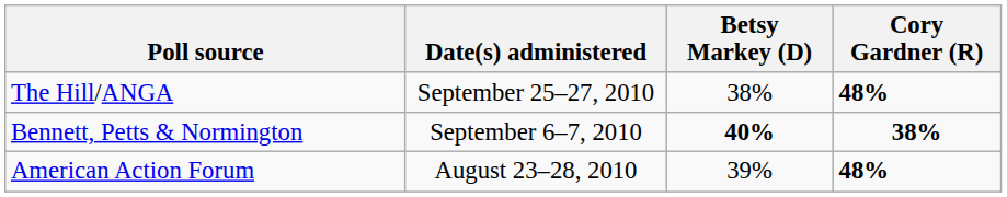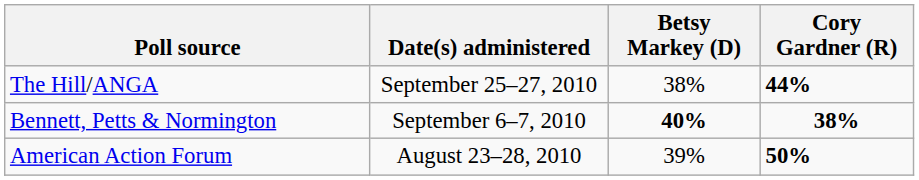The Hill/ANGA | Cory Gardner (R): 48% -> 44%
American Action Forum | Cory Gardner (R): 48% -> 50%
